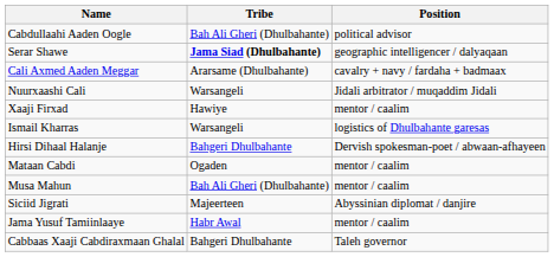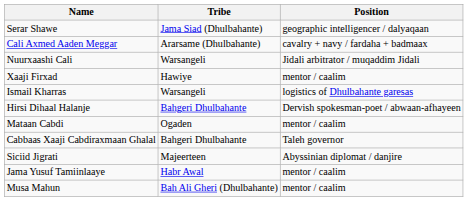- row: Cabdullaahi Aaden Oogle | Bah Ali Gheri (Dhulbahante) | political advisor
Serar Shawe | Tribe: bold -> normal
rows swapped: Cabbaas Xaaji Cabdiraxmaan Ghalal <-> Musa Mahun
